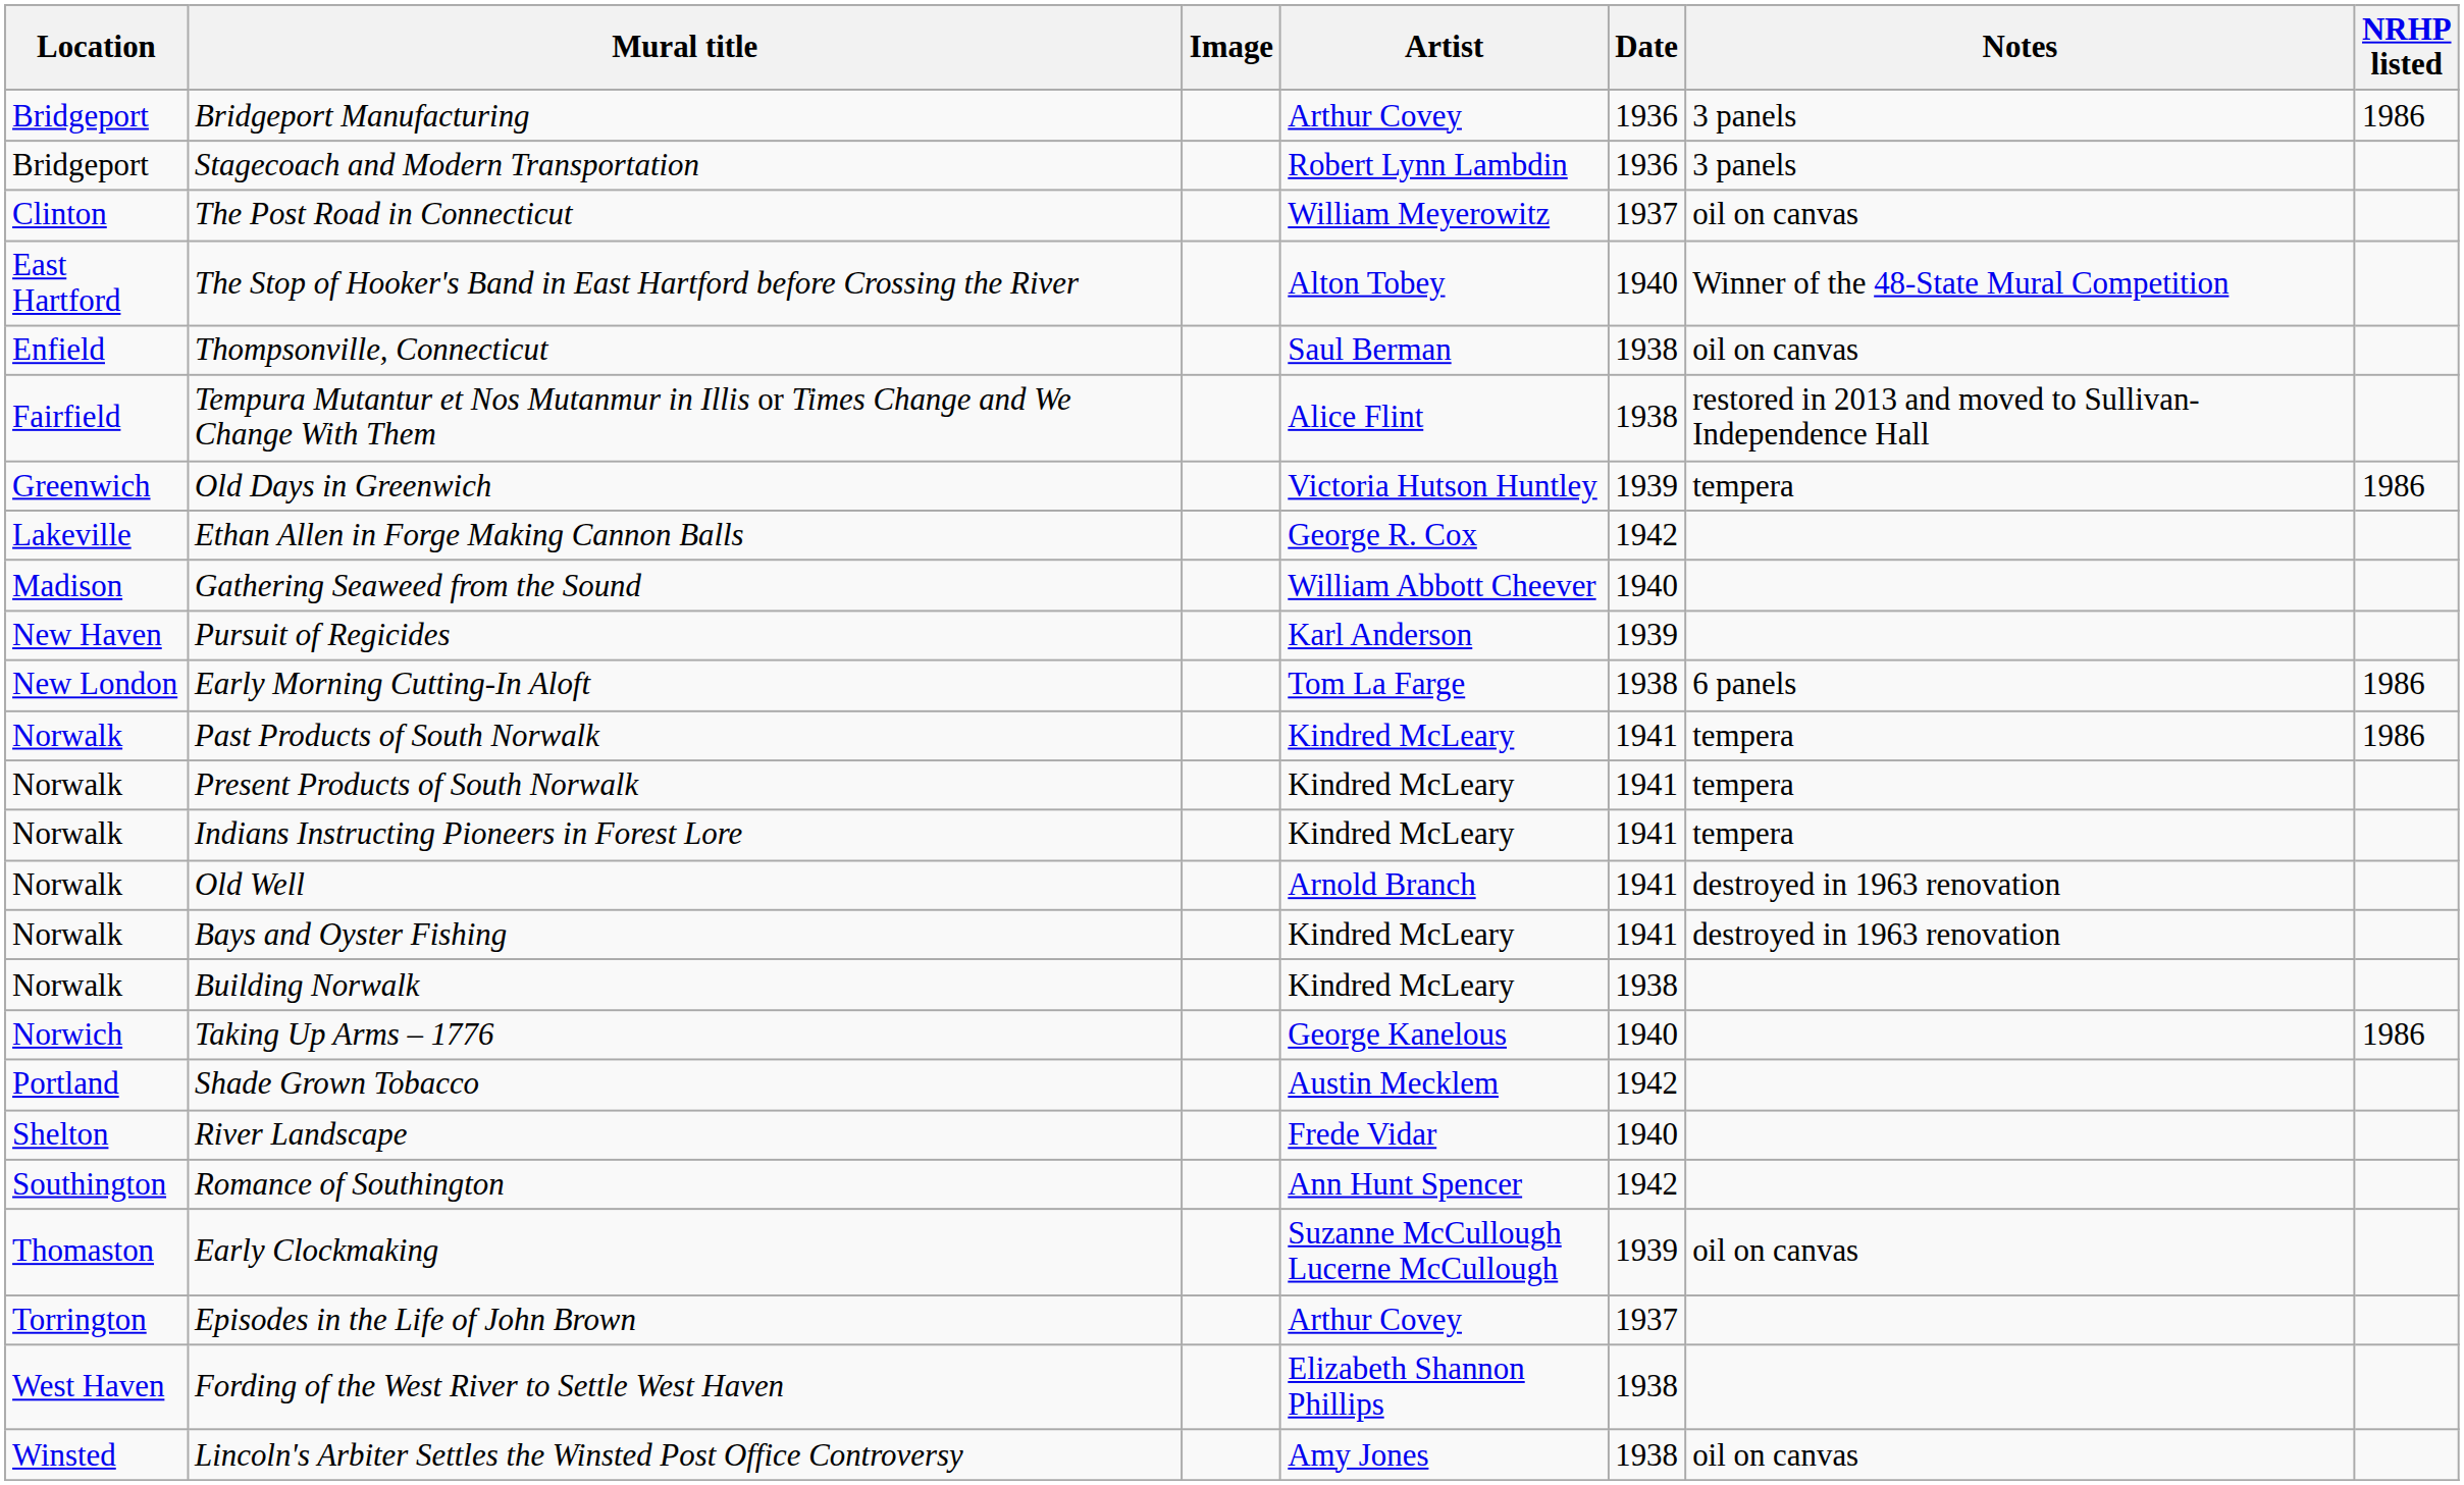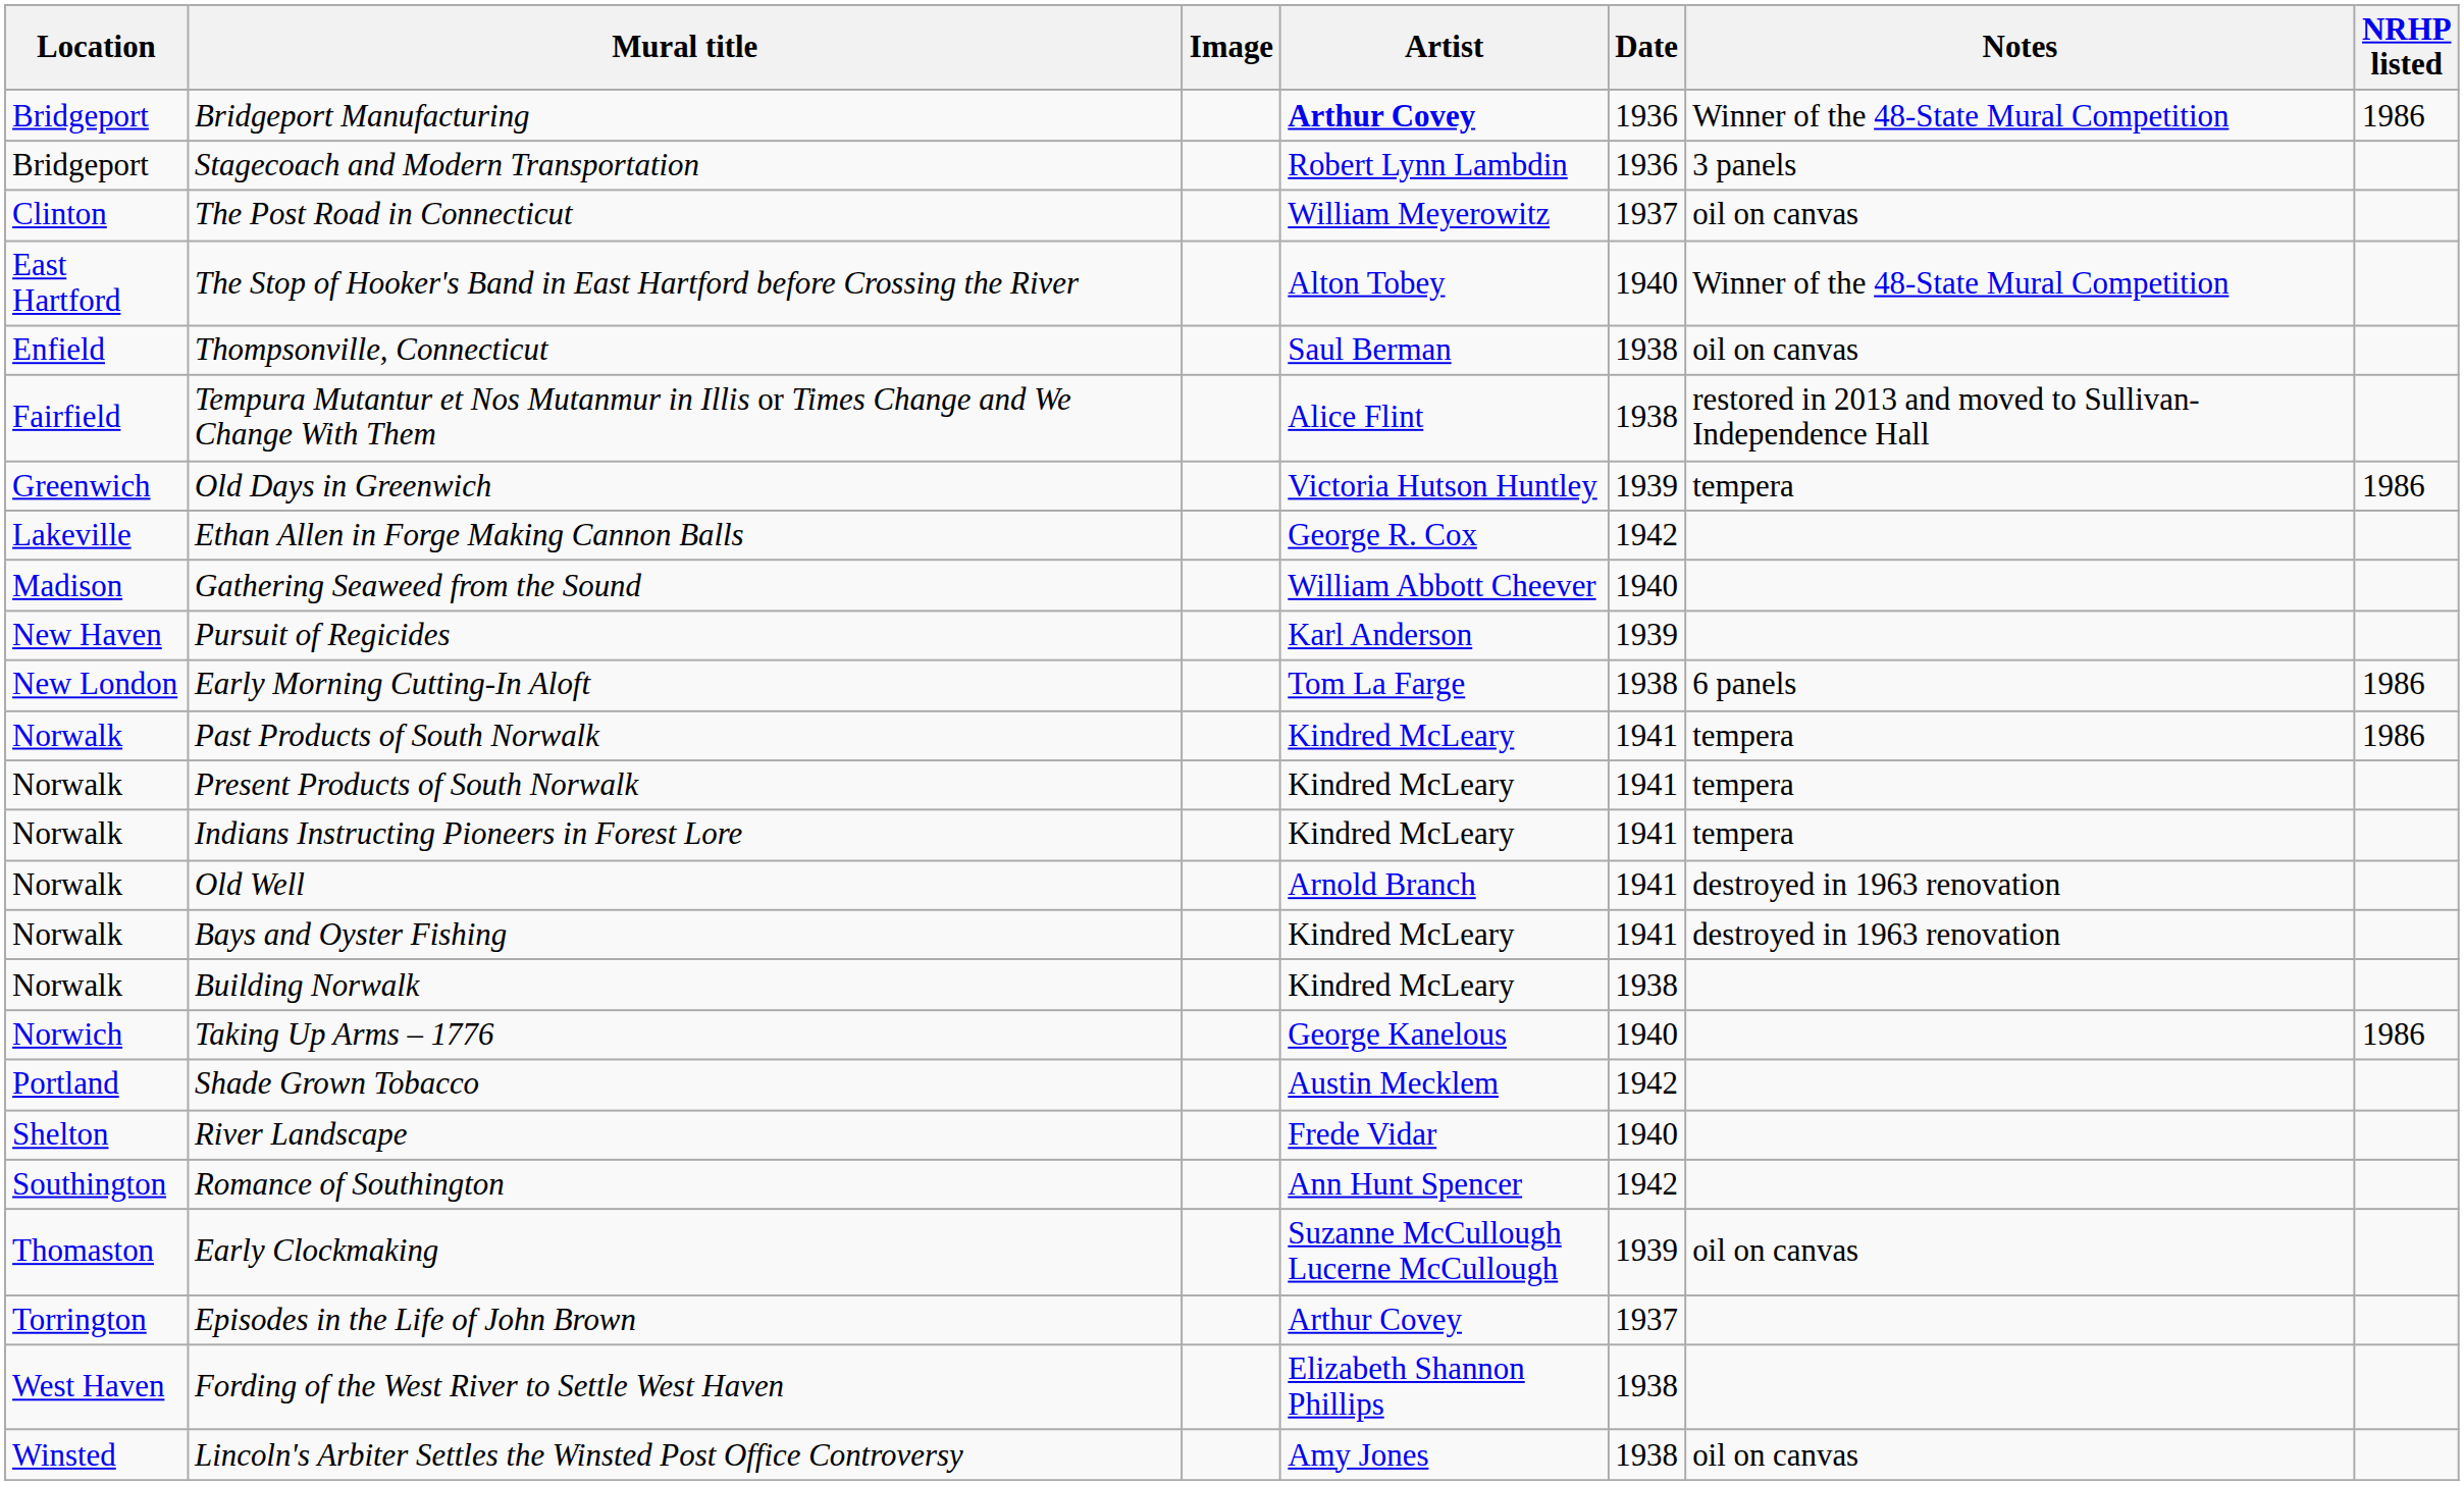Bridgeport Manufacturing | Artist: normal -> bold
Bridgeport Manufacturing | Notes: 3 panels -> Winner of the 48-State Mural Competition
